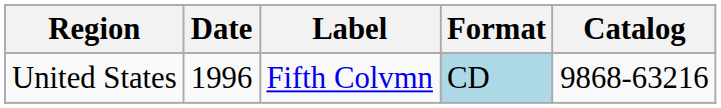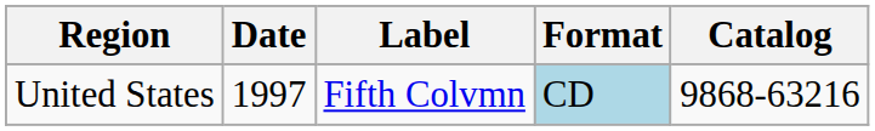United States | Date: 1996 -> 1997
